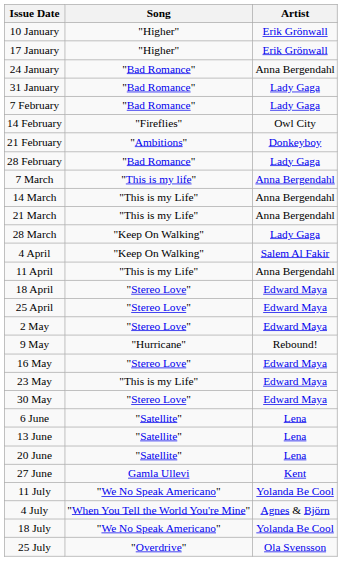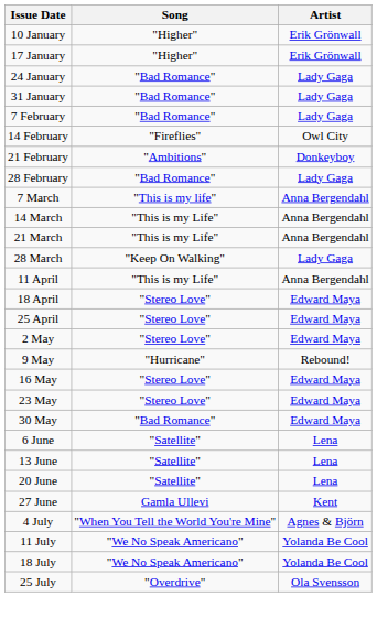24 January | Artist: Anna Bergendahl -> Lady Gaga
- row: 4 April | "Keep On Walking" | Salem Al Fakir
23 May | Song: "This is my Life" -> "Stereo Love"
30 May | Song: "Stereo Love" -> "Bad Romance"
rows swapped: 4 July <-> 11 July
